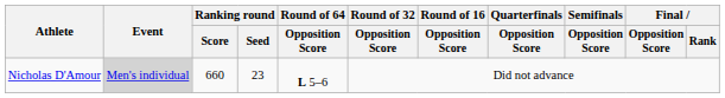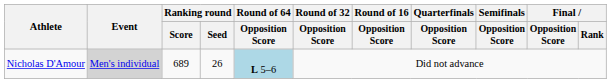Nicholas D'Amour | Ranking round / Score: 660 -> 689
Nicholas D'Amour | Ranking round / Seed: 23 -> 26
Nicholas D'Amour | Round of 64 / Opposition Score: no background -> lightblue background
